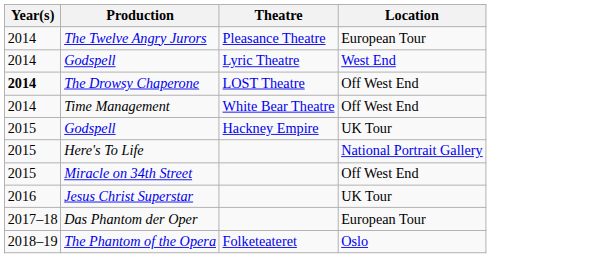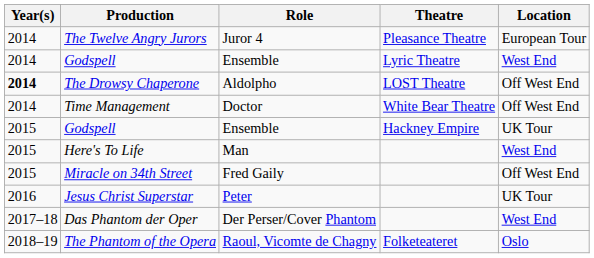+ column: Role | Juror 4 | Ensemble | Aldolpho | Doctor | Ensemble | Man | Fred Gaily | Peter | Der Perser/Cover Phantom | Raoul, Vicomte de Chagny
Here's To Life | Location: National Portrait Gallery -> West End
Das Phantom der Oper | Location: European Tour -> West End
